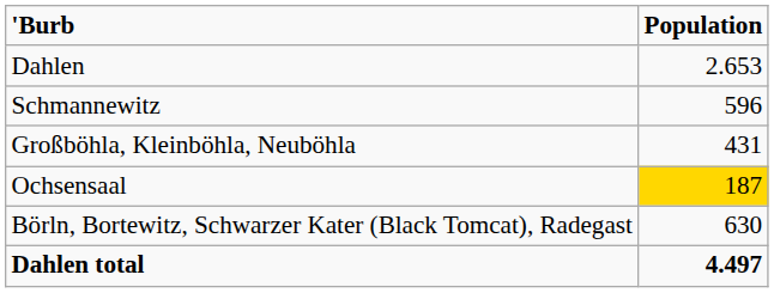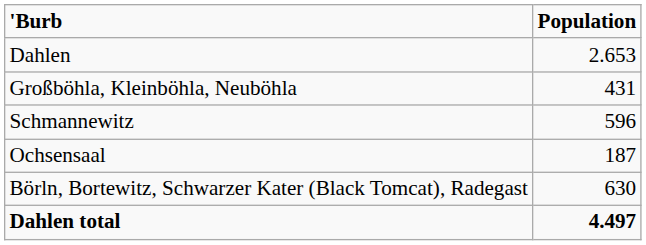rows swapped: Großböhla, Kleinböhla, Neuböhla <-> Schmannewitz
Ochsensaal | Population: gold background -> no background
